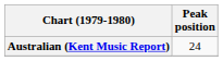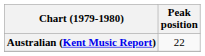Australian (Kent Music Report) | Peak position: 24 -> 22
